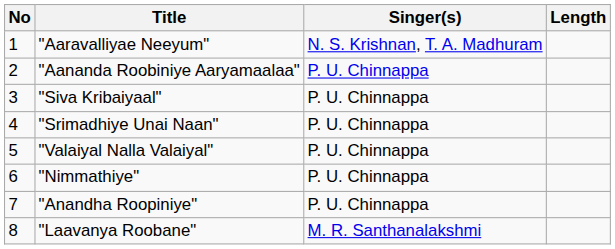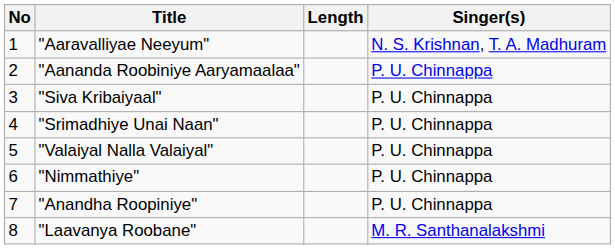columns swapped: Singer(s) <-> Length
